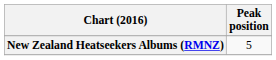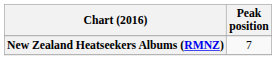New Zealand Heatseekers Albums (RMNZ) | Peak position: 5 -> 7
